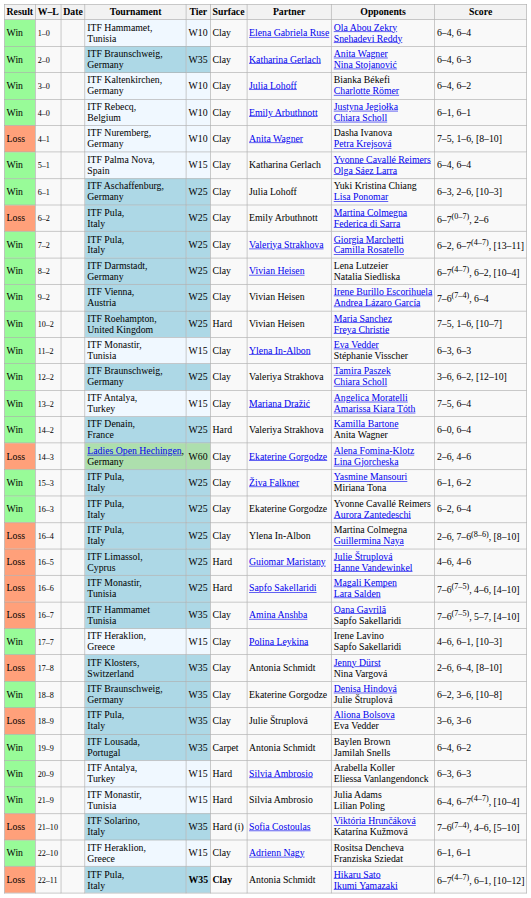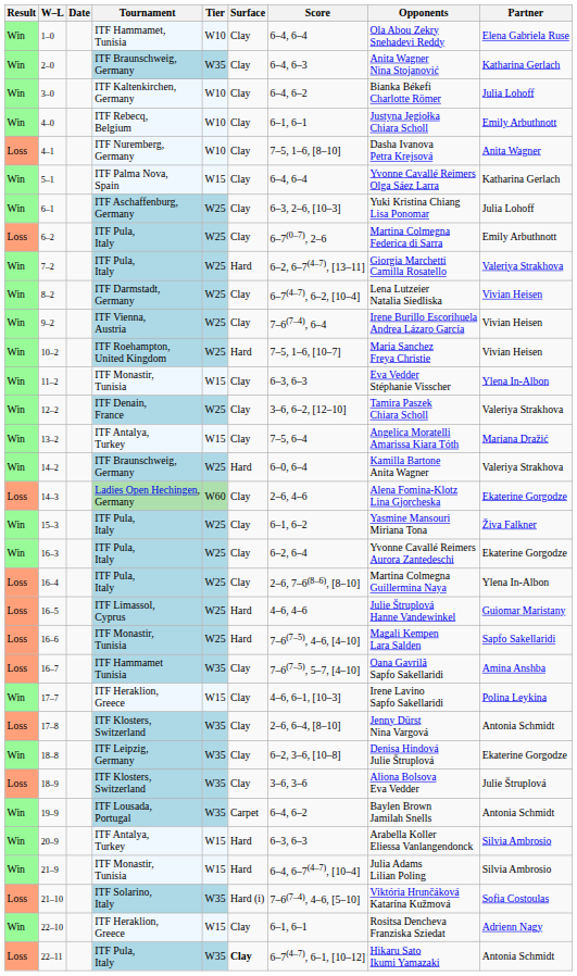columns swapped: Partner <-> Score
7–2 | Surface: Clay -> Hard
12–2 | Tournament: ITF Braunschweig, Germany -> ITF Denain, France
14–2 | Tournament: ITF Denain, France -> ITF Braunschweig, Germany
18–8 | Tournament: ITF Braunschweig, Germany -> ITF Leipzig, Germany
18–9 | Tournament: ITF Pula, Italy -> ITF Klosters, Switzerland
22–11 | Tier: bold -> normal
